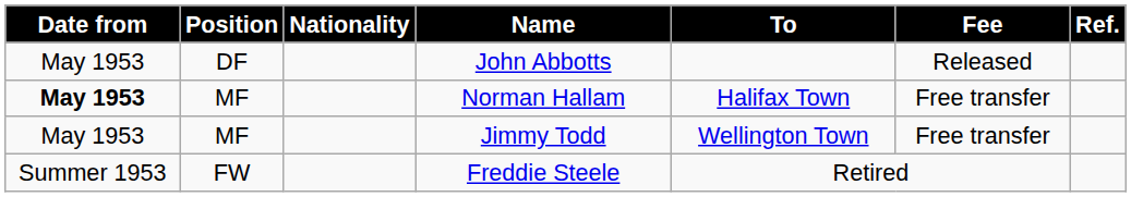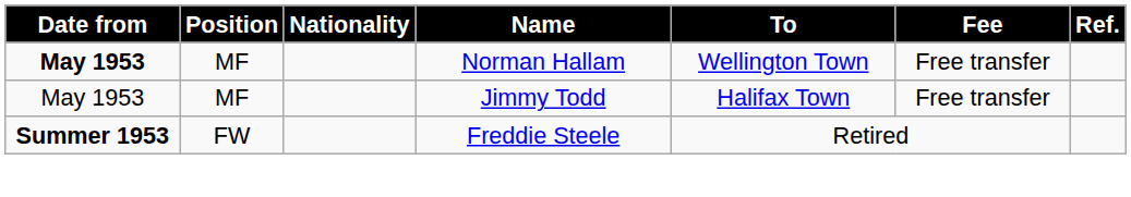- row: May 1953 | DF | John Abbotts | Released
Norman Hallam | To: Halifax Town -> Wellington Town
Jimmy Todd | To: Wellington Town -> Halifax Town
Freddie Steele | Date from: normal -> bold
